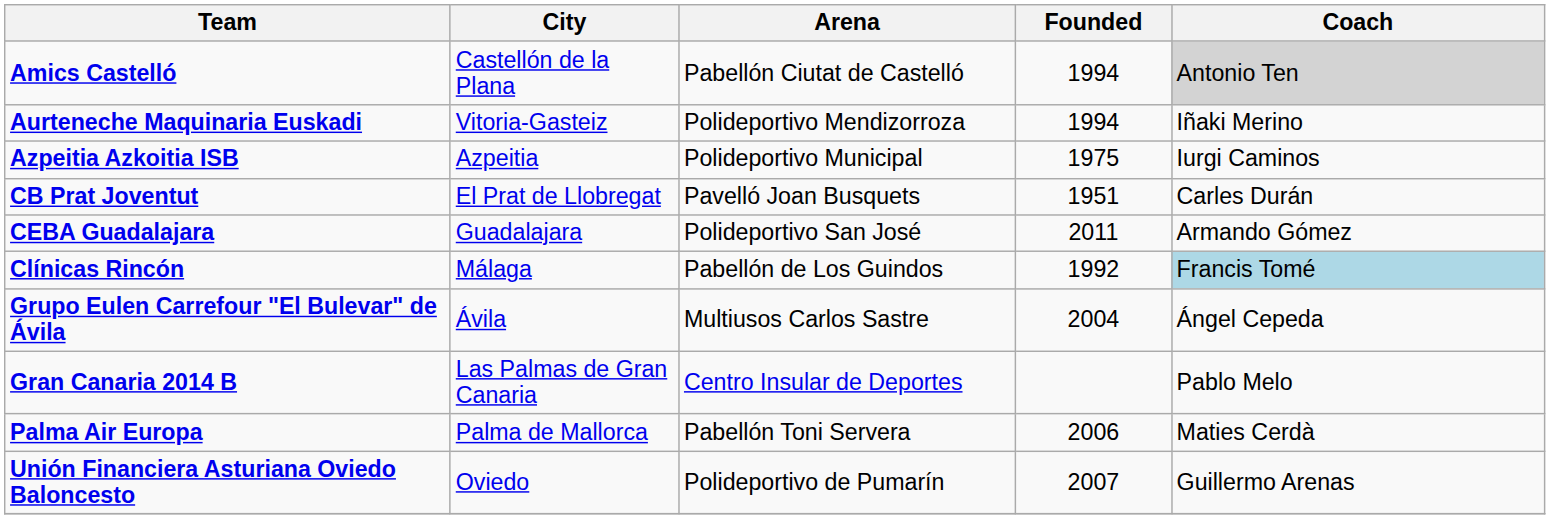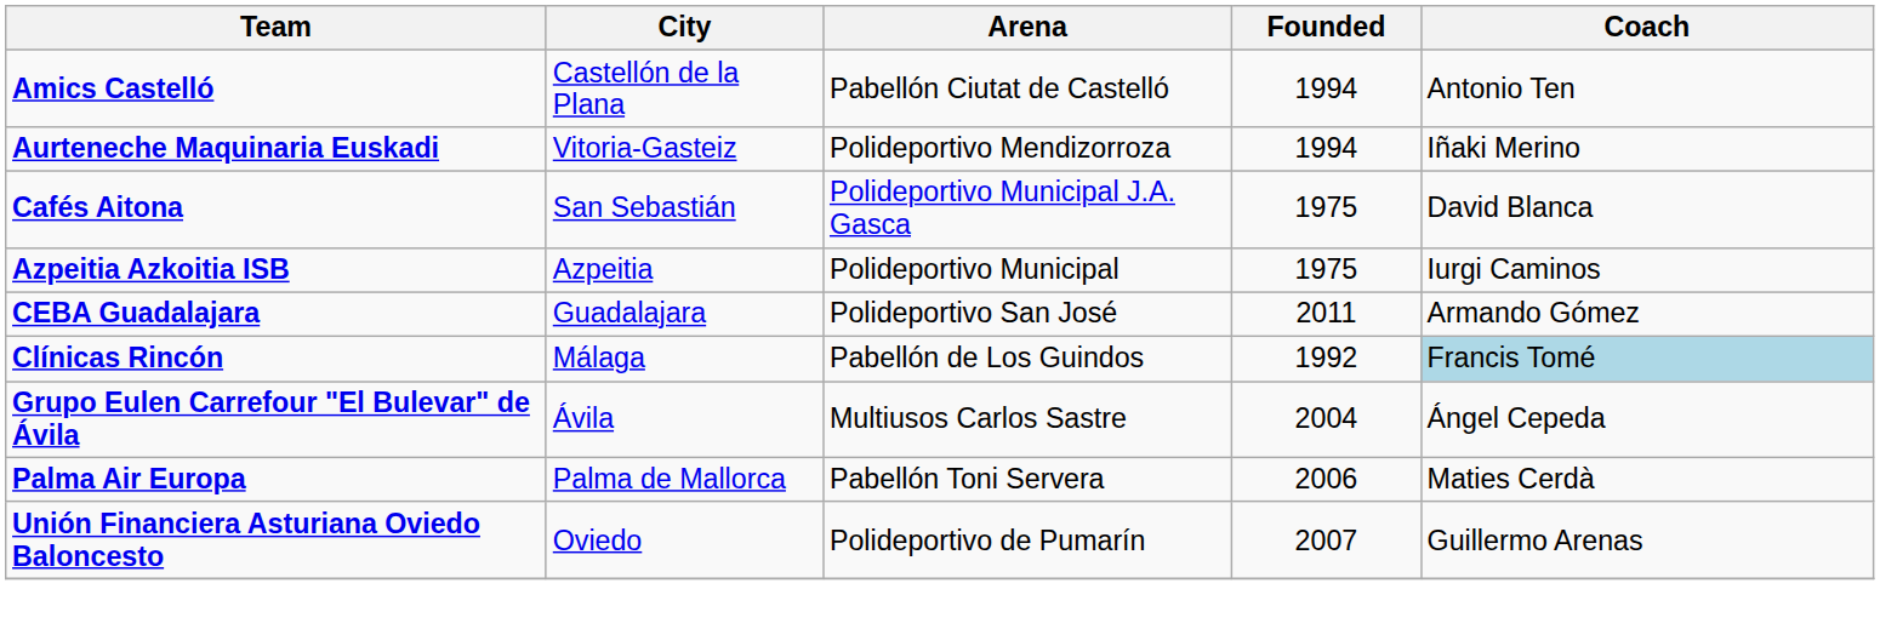Amics Castelló | Coach: lightgrey background -> no background
+ row: Cafés Aitona | San Sebastián | Polideportivo Municipal J.A. Gasca | 1975 | David Blanca
- row: CB Prat Joventut | El Prat de Llobregat | Pavelló Joan Busquets | 1951 | Carles Durán
- row: Gran Canaria 2014 B | Las Palmas de Gran Canaria | Centro Insular de Deportes | Pablo Melo
